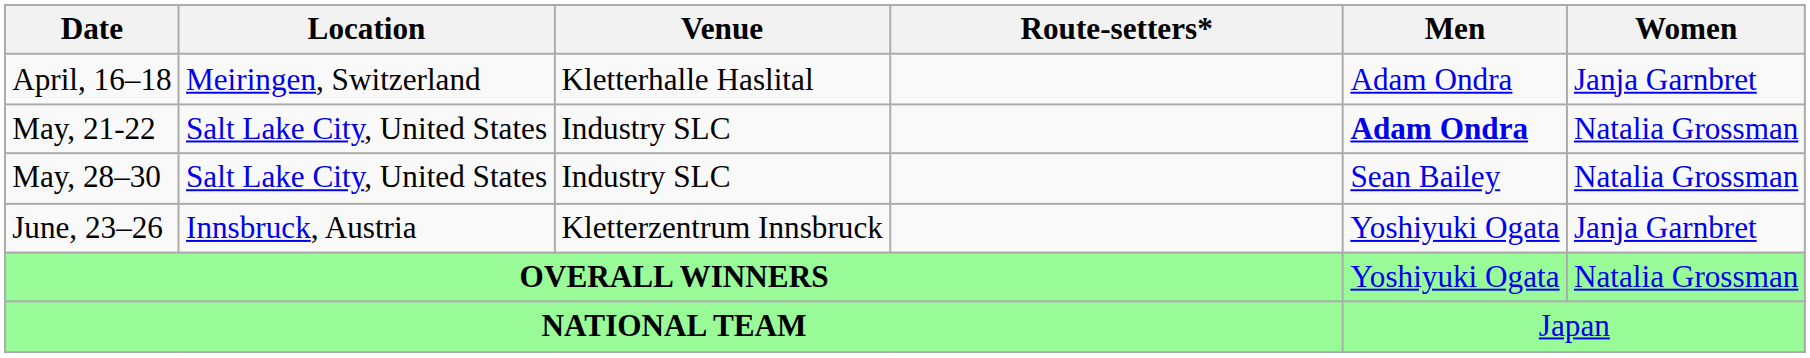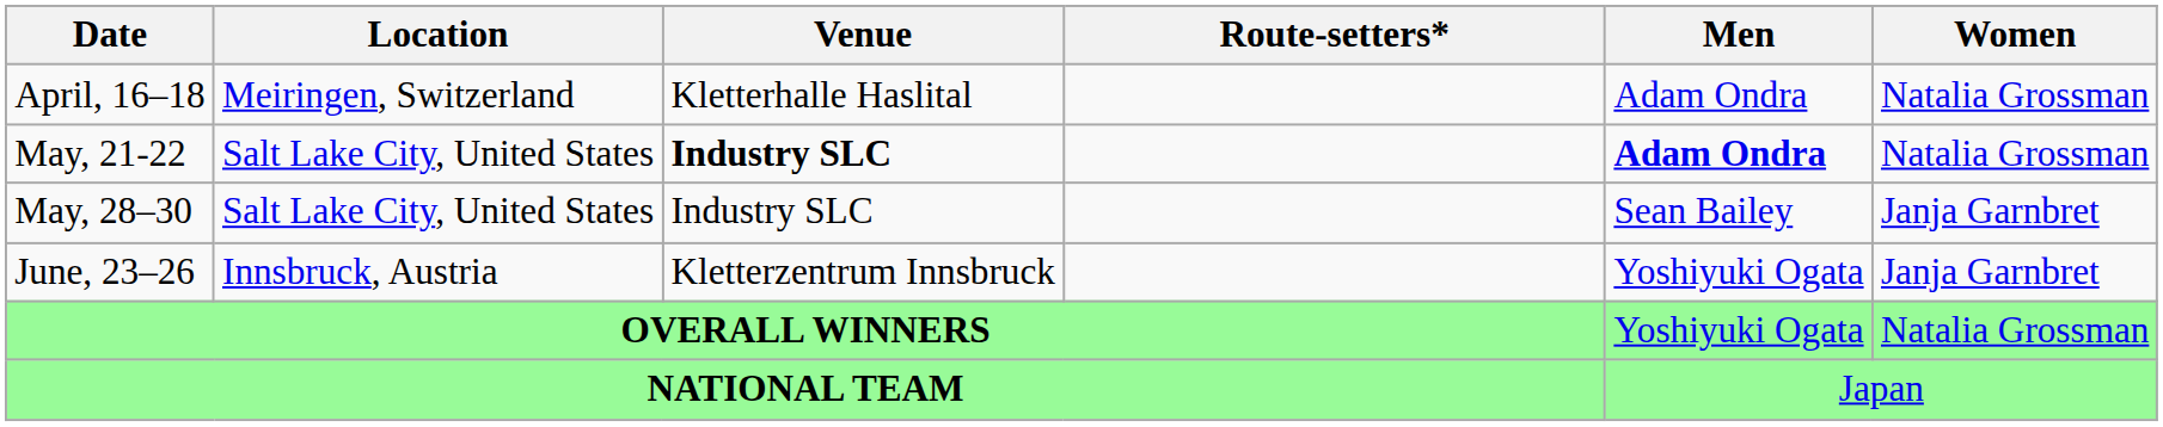April, 16–18 | Women: Janja Garnbret -> Natalia Grossman
May, 21-22 | Venue: normal -> bold
May, 28–30 | Women: Natalia Grossman -> Janja Garnbret
